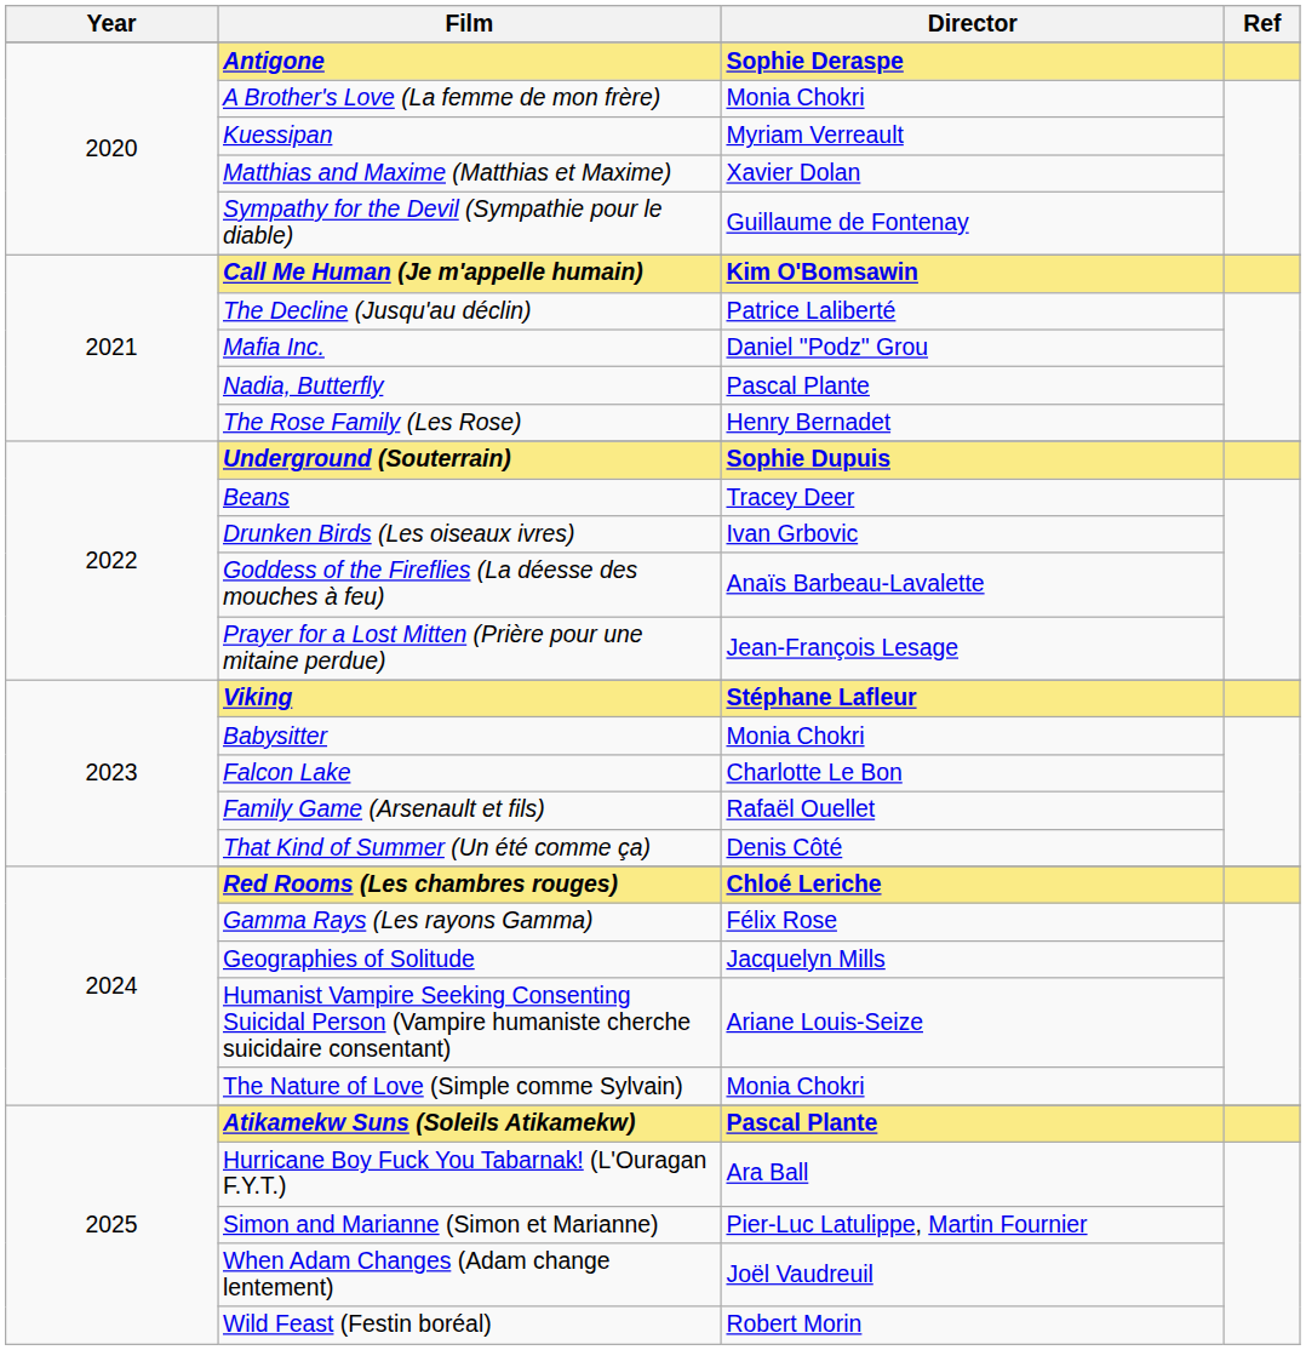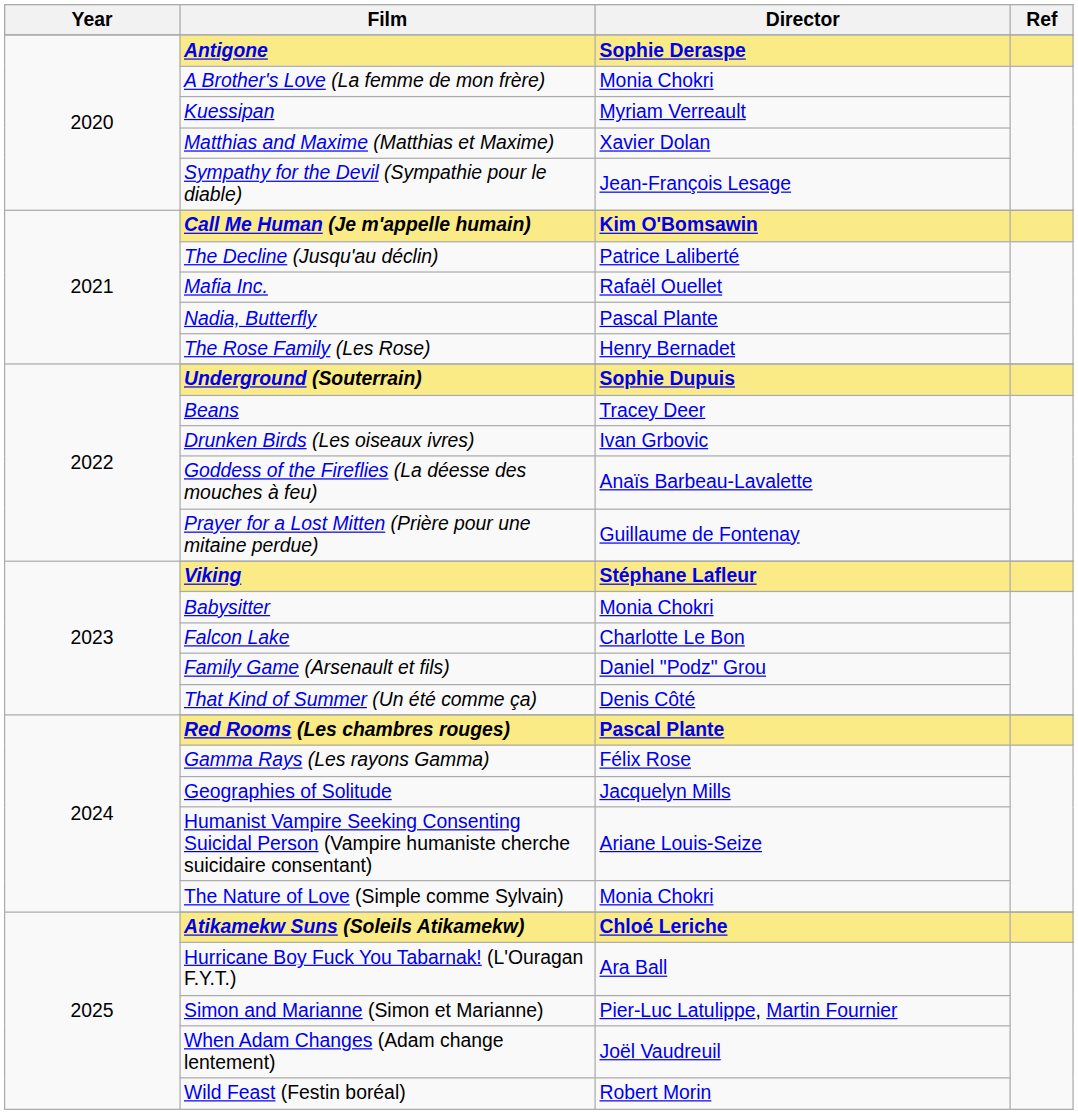Sympathy for the Devil (Sympathie pour le diable) | Director: Guillaume de Fontenay -> Jean-François Lesage
Mafia Inc. | Director: Daniel "Podz" Grou -> Rafaël Ouellet
Prayer for a Lost Mitten (Prière pour une mitaine perdue) | Director: Jean-François Lesage -> Guillaume de Fontenay
Family Game (Arsenault et fils) | Director: Rafaël Ouellet -> Daniel "Podz" Grou
Red Rooms (Les chambres rouges) | Director: Chloé Leriche -> Pascal Plante
Atikamekw Suns (Soleils Atikamekw) | Director: Pascal Plante -> Chloé Leriche
